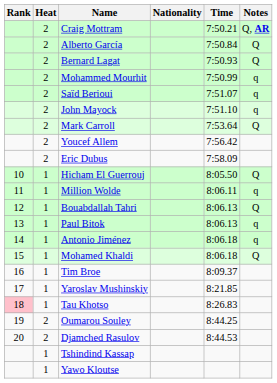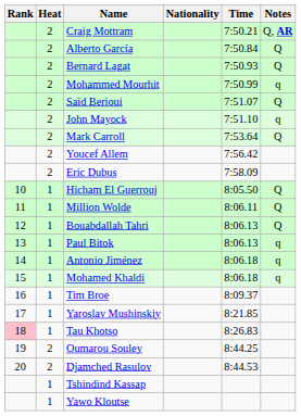Saïd Berioui | Notes: q -> Q
Million Wolde | Notes: q -> Q
Mohamed Khaldi | Notes: Q -> q
